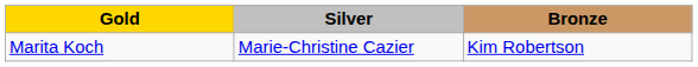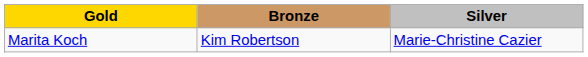columns swapped: Silver <-> Bronze
